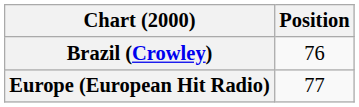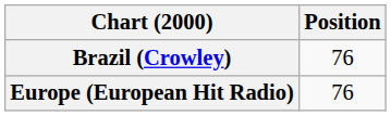Europe (European Hit Radio) | Position: 77 -> 76
